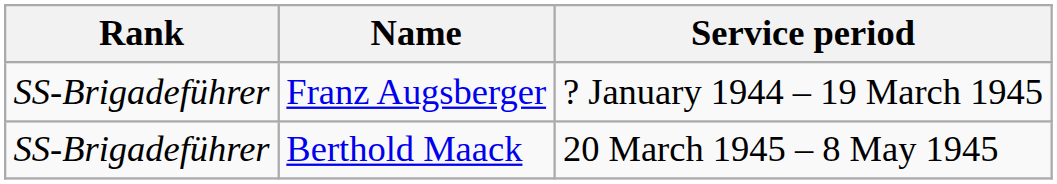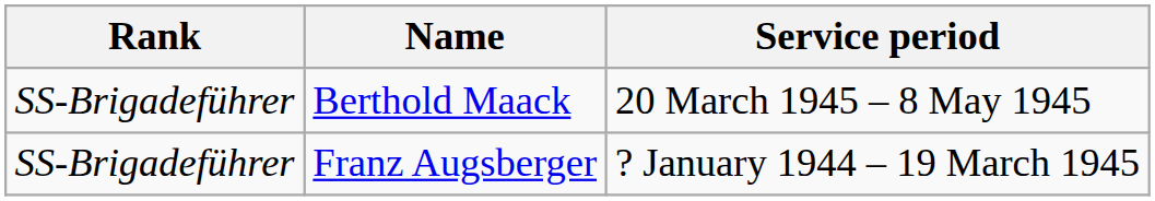rows swapped: Franz Augsberger <-> Berthold Maack
